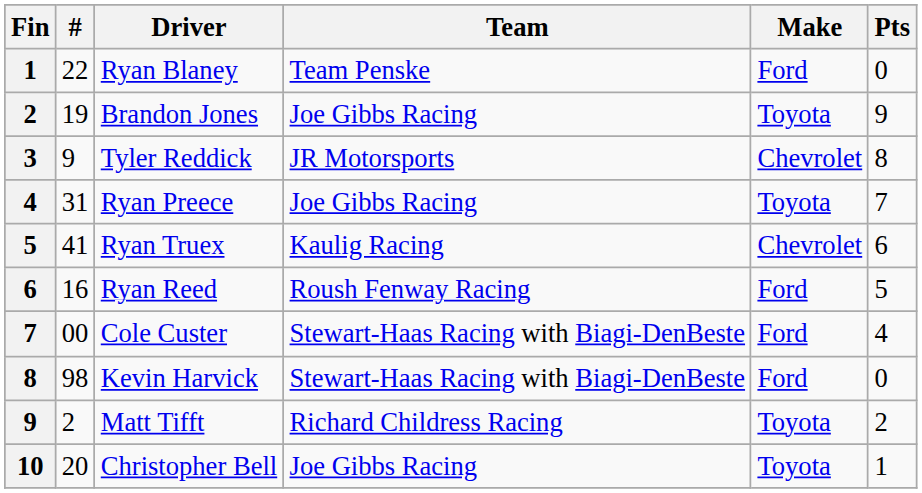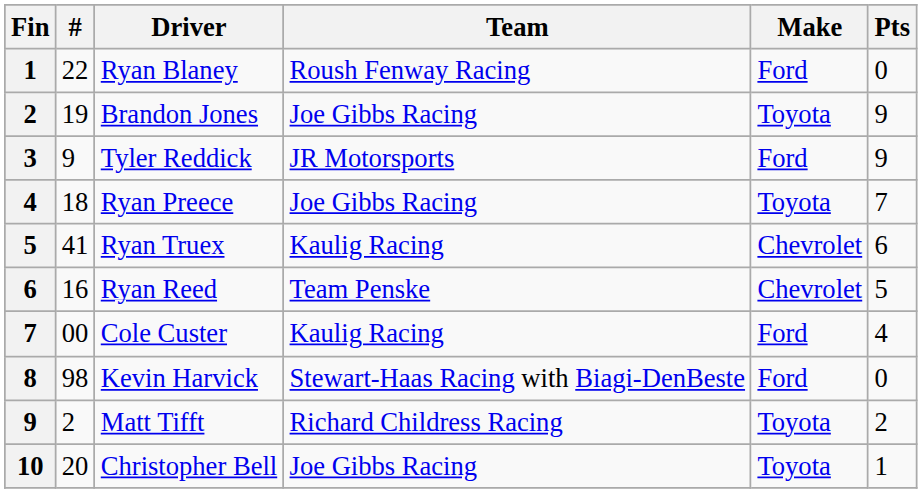Ryan Blaney | Team: Team Penske -> Roush Fenway Racing
Tyler Reddick | Make: Chevrolet -> Ford
Tyler Reddick | Pts: 8 -> 9
Ryan Preece | #: 31 -> 18
Ryan Reed | Team: Roush Fenway Racing -> Team Penske
Ryan Reed | Make: Ford -> Chevrolet
Cole Custer | Team: Stewart-Haas Racing with Biagi-DenBeste -> Kaulig Racing
